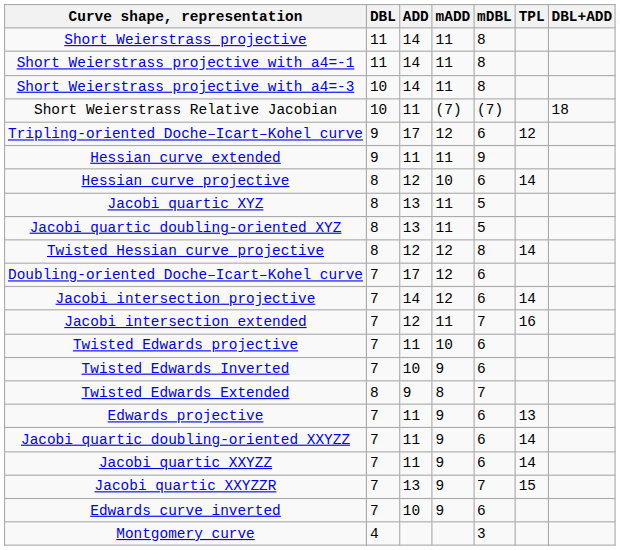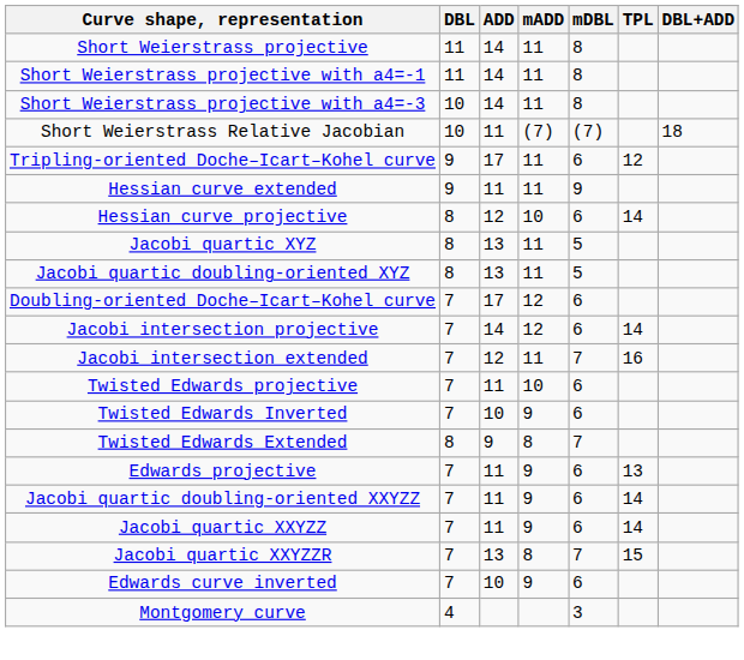Tripling-oriented Doche–Icart–Kohel curve | mADD: 12 -> 11
- row: Twisted Hessian curve projective | 8 | 12 | 12 | 8 | 14
Jacobi quartic XXYZZR | mADD: 9 -> 8
